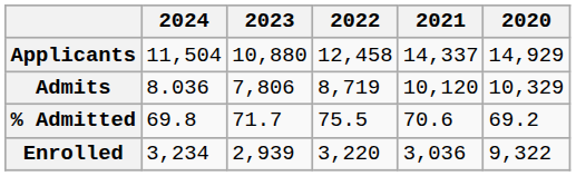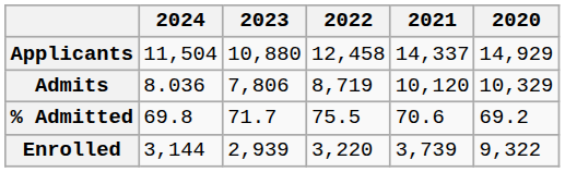Enrolled | 2024: 3,234 -> 3,144
Enrolled | 2021: 3,036 -> 3,739
